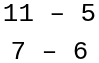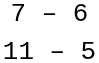rows swapped: 11 – 5 <-> 7 – 6
